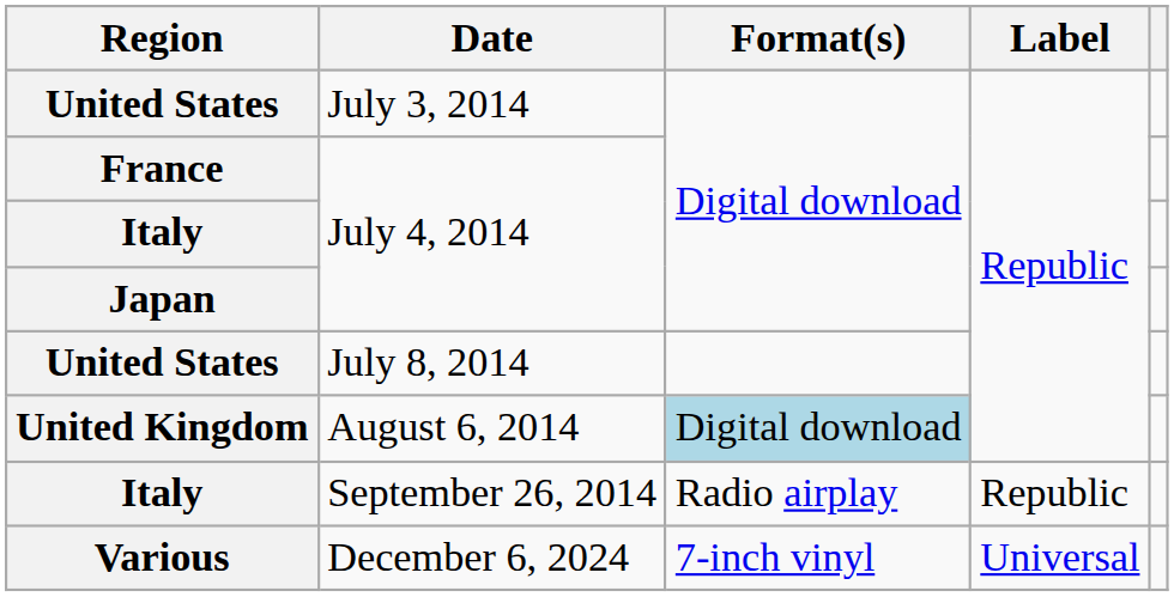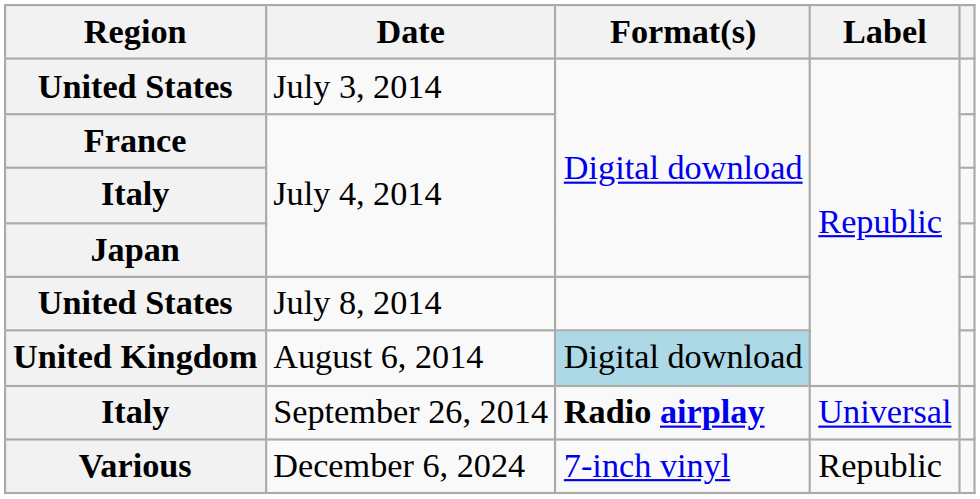Italy / September 26, 2014 | Format(s): normal -> bold
Italy / September 26, 2014 | Label: Republic -> Universal
Various | Label: Universal -> Republic
